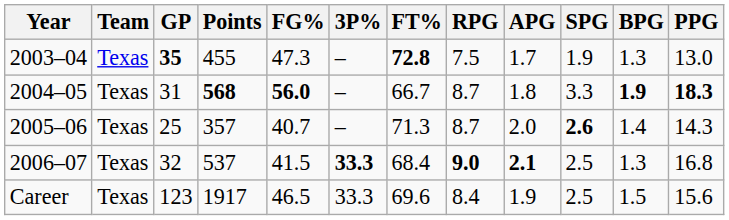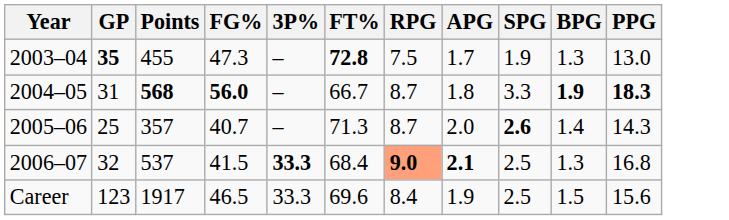- column: Team | Texas | Texas | Texas | Texas | Texas
2006–07 | RPG: no background -> lightsalmon background
